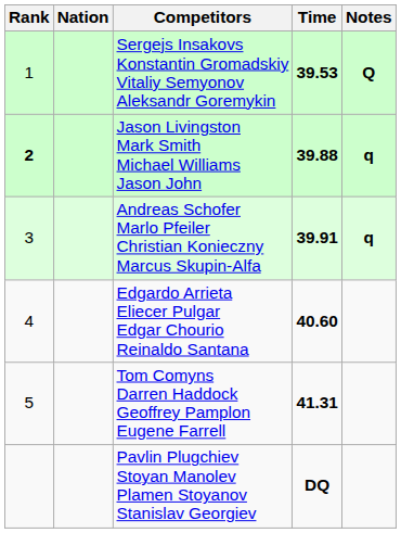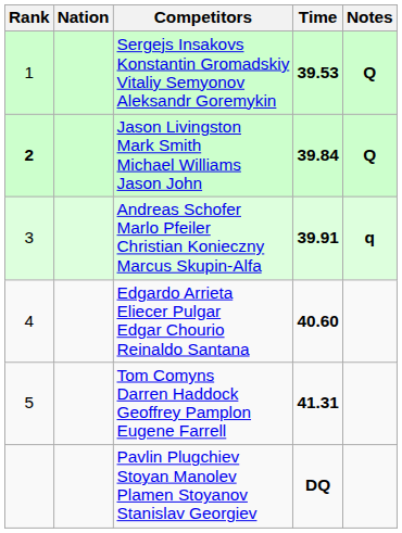Jason Livingston Mark Smith Michael Williams Jason John | Time: 39.88 -> 39.84
Jason Livingston Mark Smith Michael Williams Jason John | Notes: q -> Q
